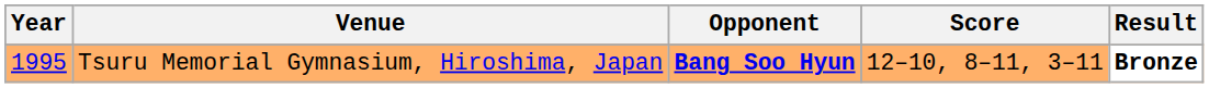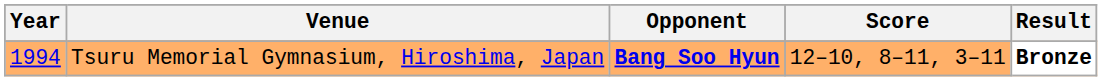Tsuru Memorial Gymnasium, Hiroshima, Japan | Year: 1995 -> 1994
